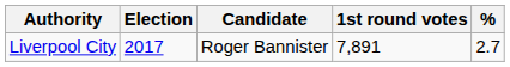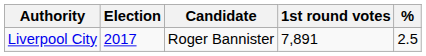Liverpool City | %: 2.7 -> 2.5
